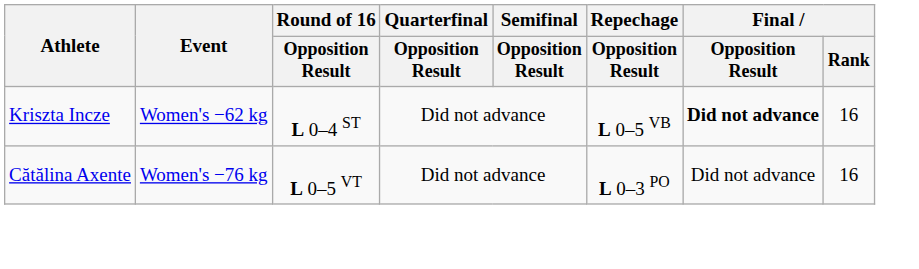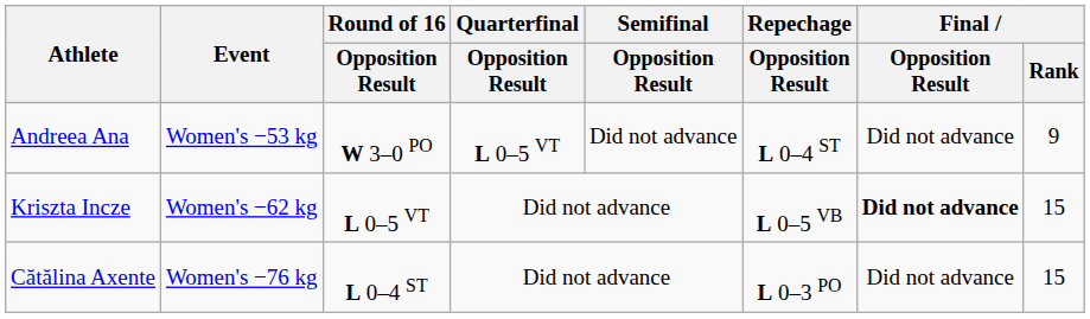+ row: Andreea Ana | Women's −53 kg | W 3–0 PO | L 0–5 VT | Did not advance | L 0–4 ST | Did not advance | 9
Kriszta Incze | Round of 16 / Opposition Result: L 0–4 ST -> L 0–5 VT
Kriszta Incze | Final / Rank: 16 -> 15
Cătălina Axente | Round of 16 / Opposition Result: L 0–5 VT -> L 0–4 ST
Cătălina Axente | Final / Rank: 16 -> 15
